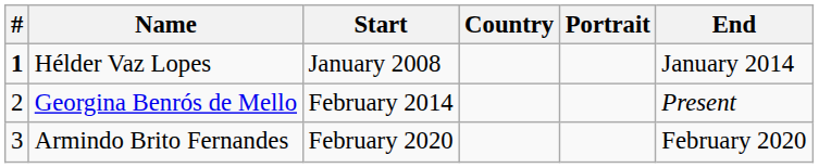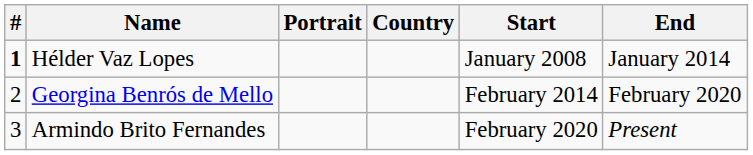columns swapped: Portrait <-> Start
Georgina Benrós de Mello | End: Present -> February 2020
Armindo Brito Fernandes | End: February 2020 -> Present
